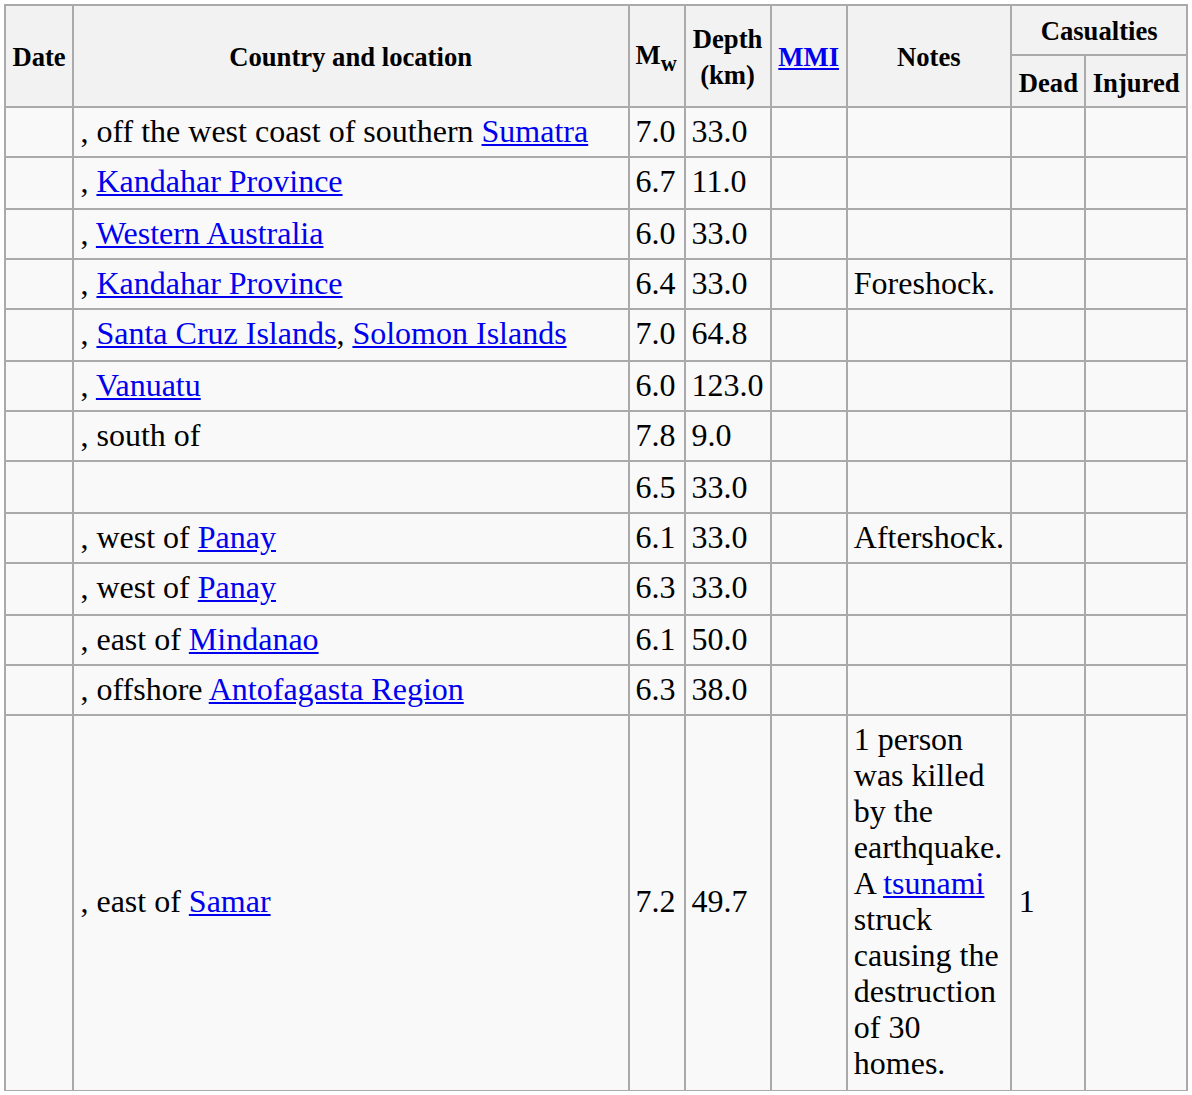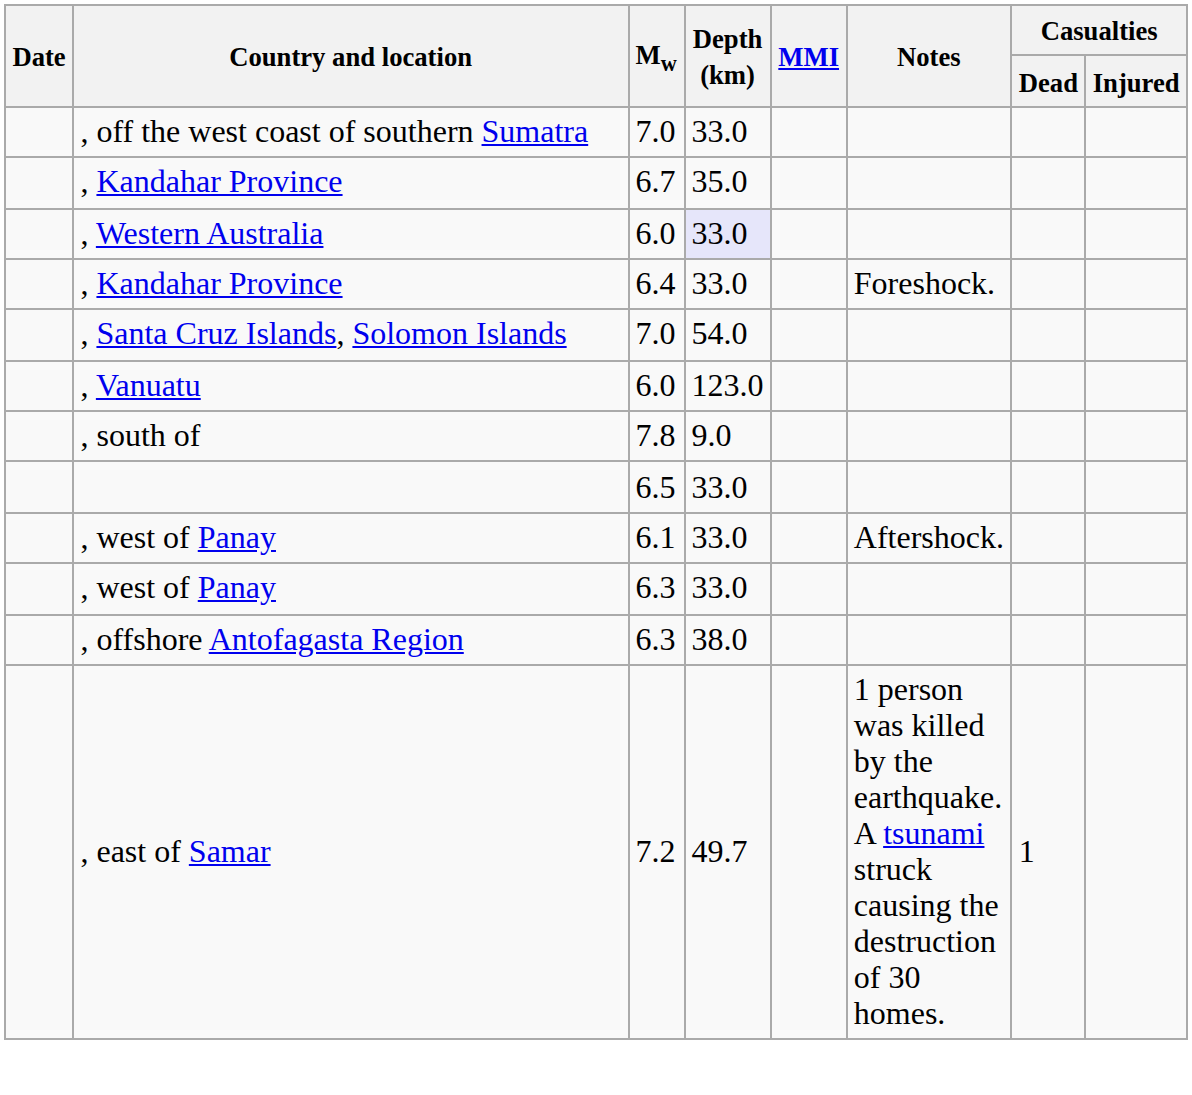, Kandahar Province / 6.7 | Depth (km): 11.0 -> 35.0
, Western Australia | Depth (km): no background -> lavender background
, Santa Cruz Islands, Solomon Islands | Depth (km): 64.8 -> 54.0
- row: , east of Mindanao | 6.1 | 50.0
